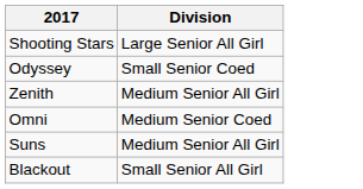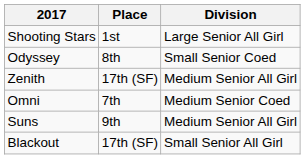+ column: Place | 1st | 8th | 17th (SF) | 7th | 9th | 17th (SF)
